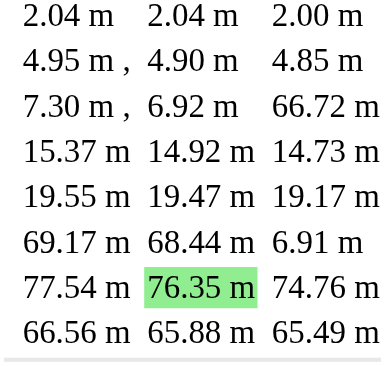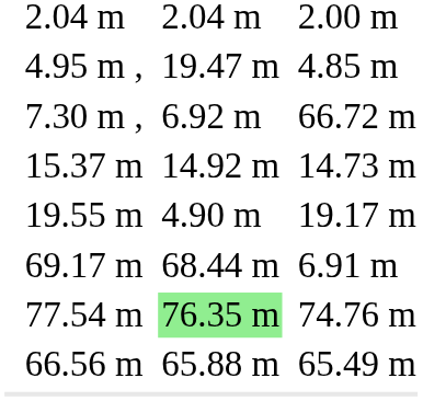4.95 m , | column 5: 4.90 m -> 19.47 m
19.55 m | column 5: 19.47 m -> 4.90 m
